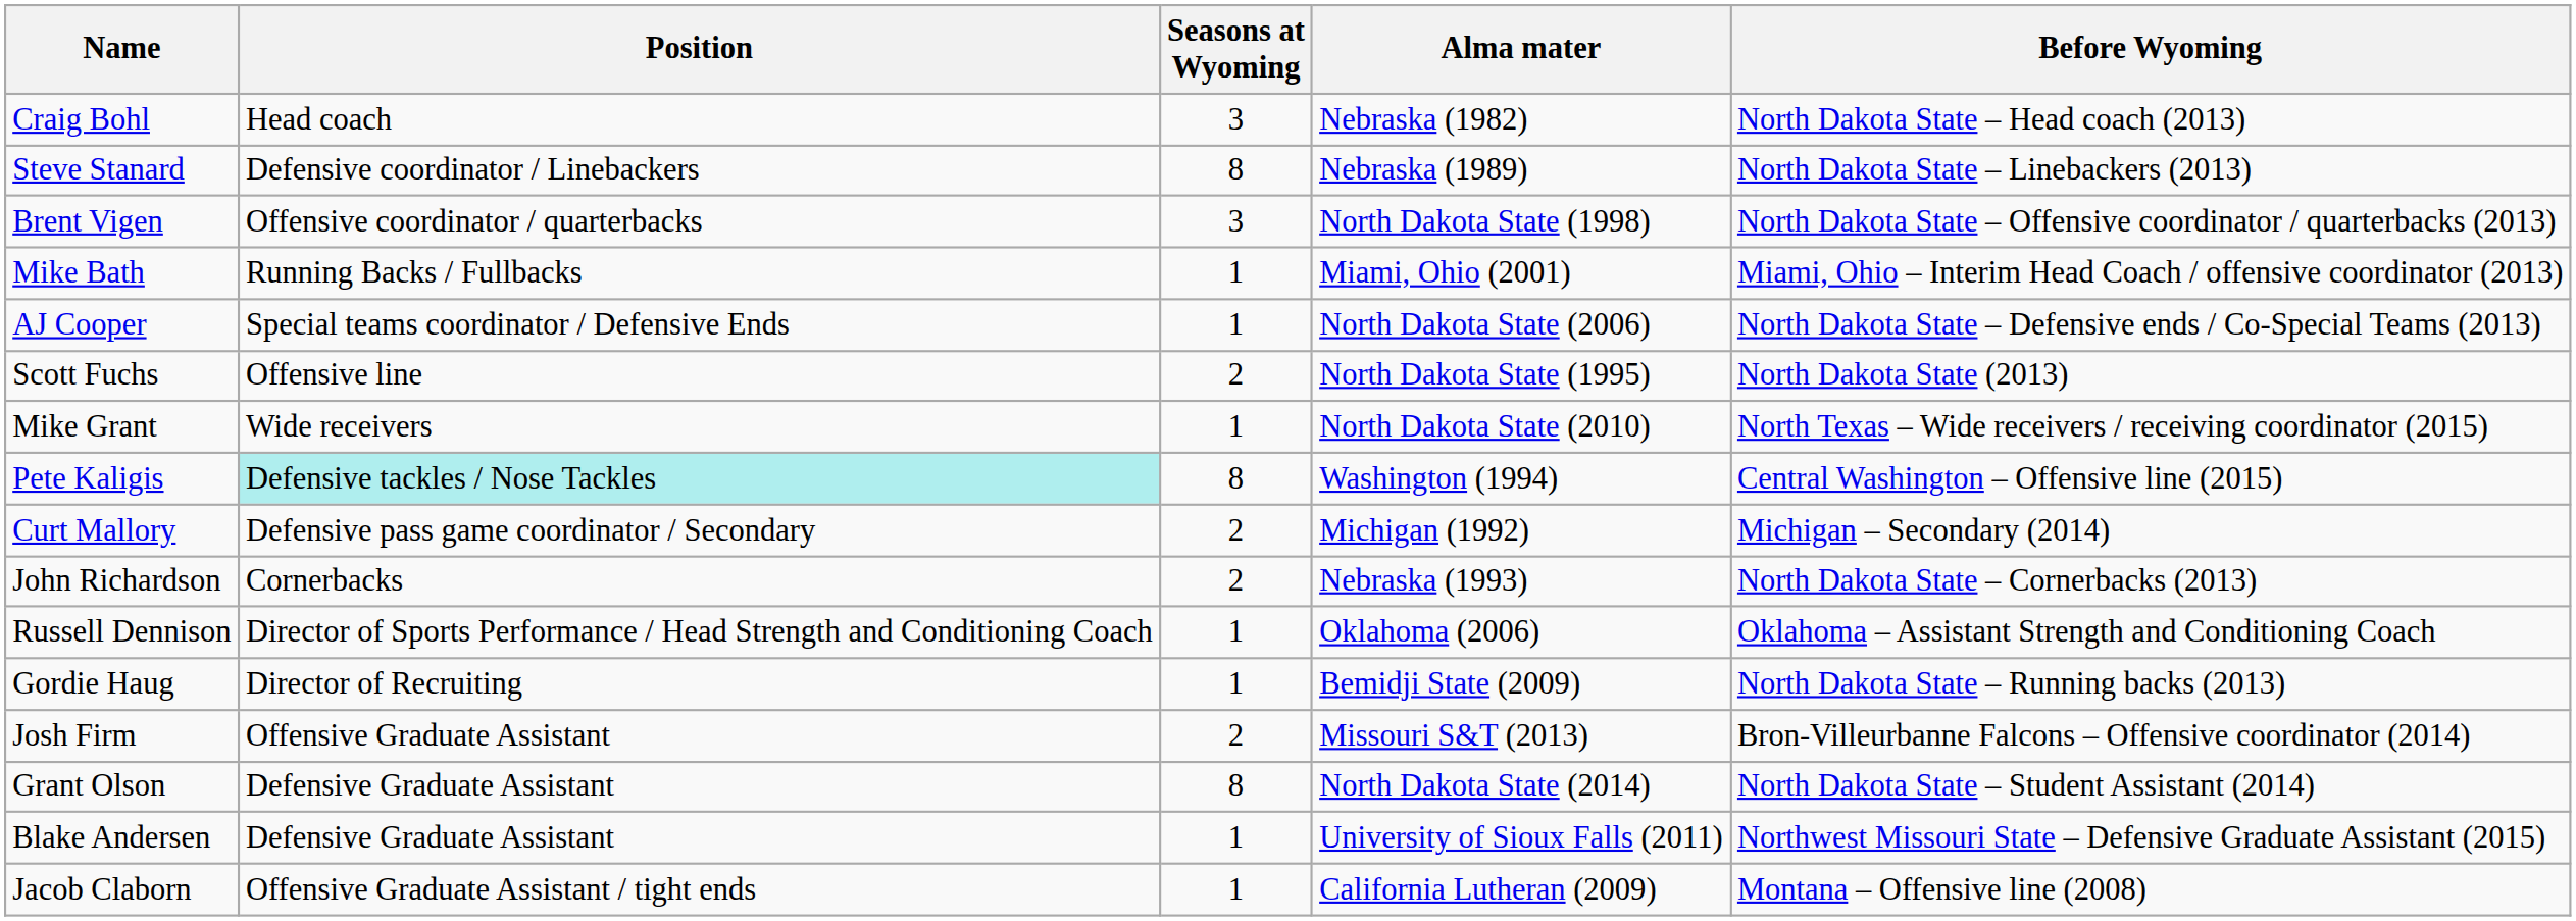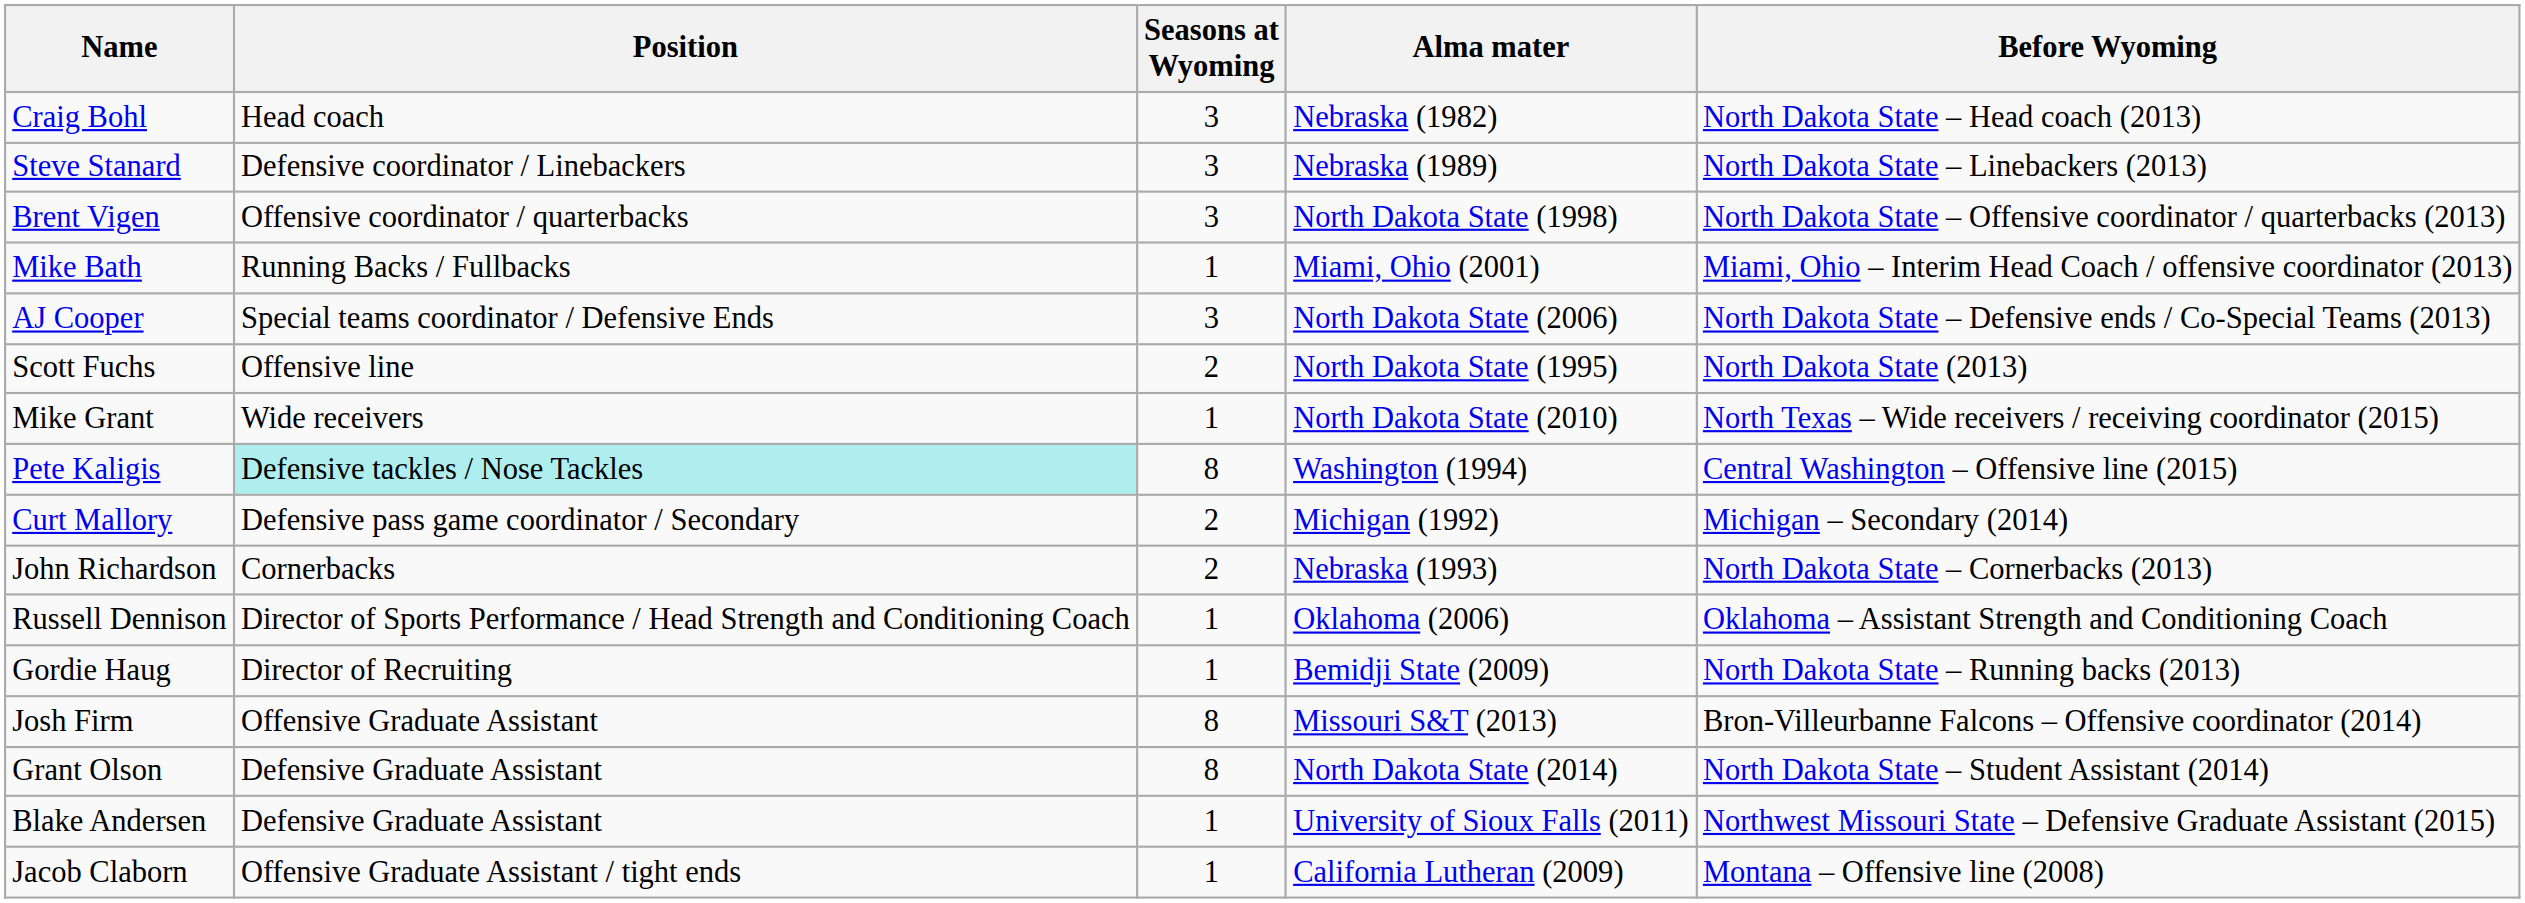Steve Stanard | Seasons at Wyoming: 8 -> 3
AJ Cooper | Seasons at Wyoming: 1 -> 3
Josh Firm | Seasons at Wyoming: 2 -> 8
